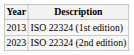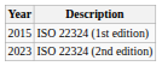ISO 22324 (1st edition) | Year: 2013 -> 2015
